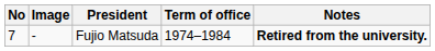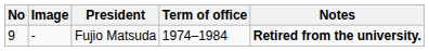Fujio Matsuda | No: 7 -> 9
